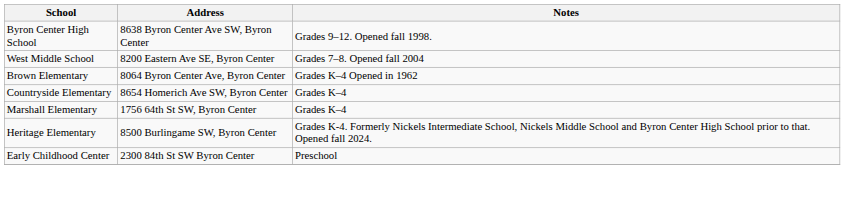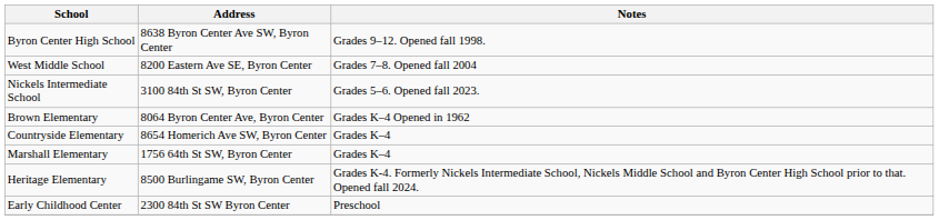+ row: Nickels Intermediate School | 3100 84th St SW, Byron Center | Grades 5–6. Opened fall 2023.
